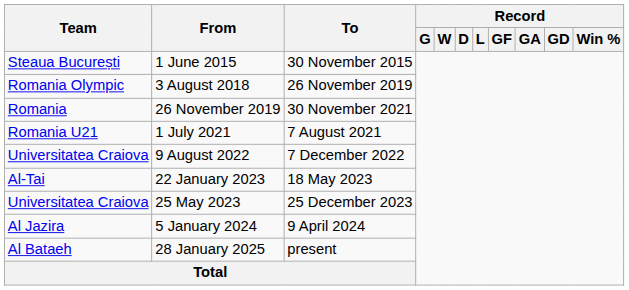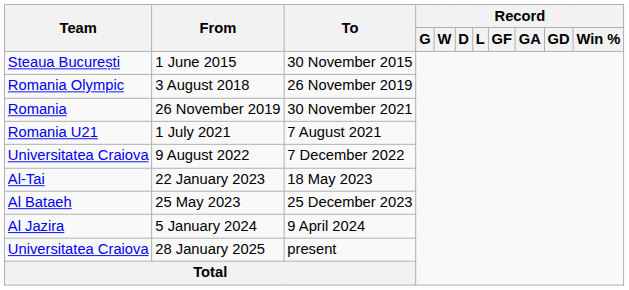25 May 2023 | Team: Universitatea Craiova -> Al Bataeh
28 January 2025 | Team: Al Bataeh -> Universitatea Craiova
